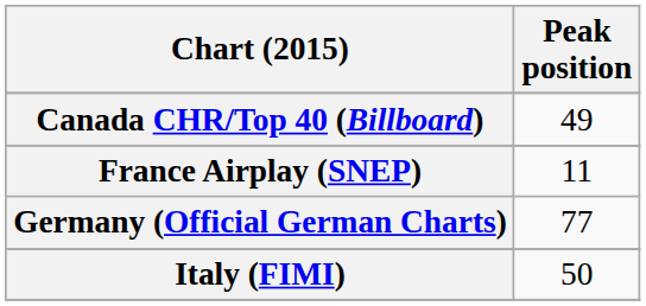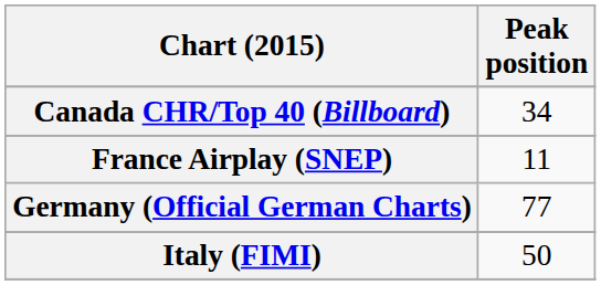Canada CHR/Top 40 (Billboard) | Peak position: 49 -> 34
